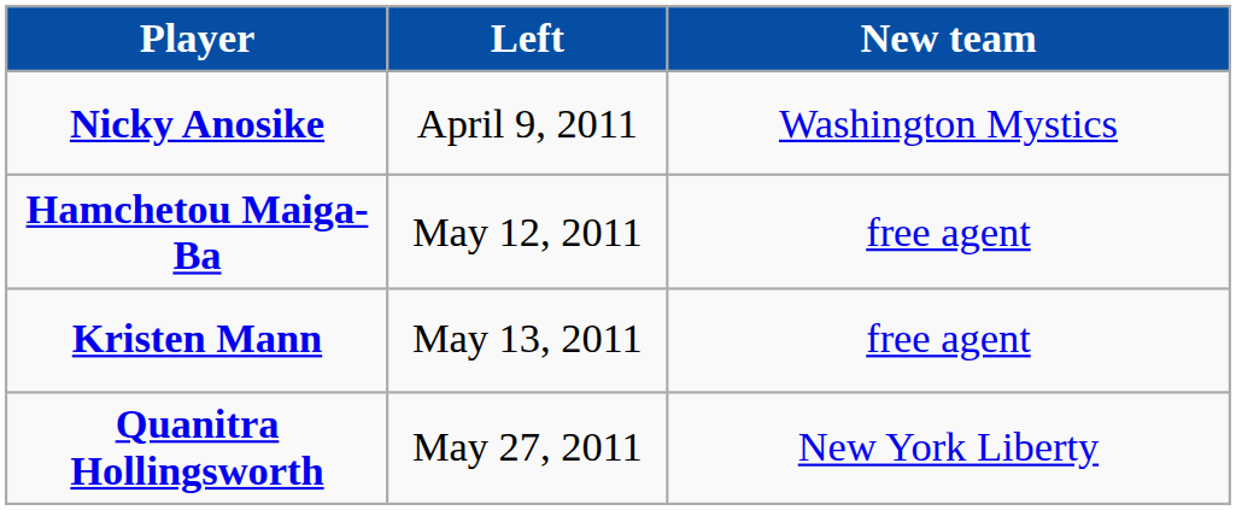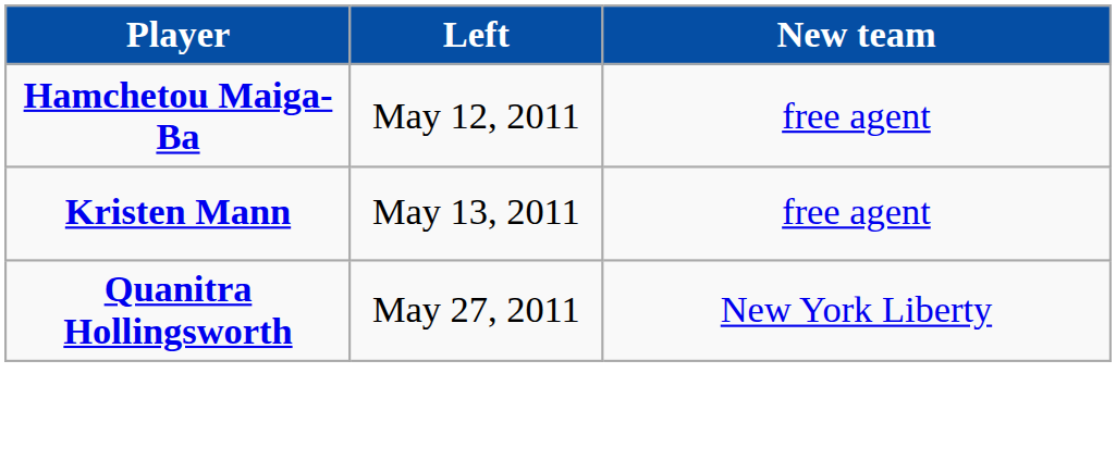- row: Nicky Anosike | April 9, 2011 | Washington Mystics
